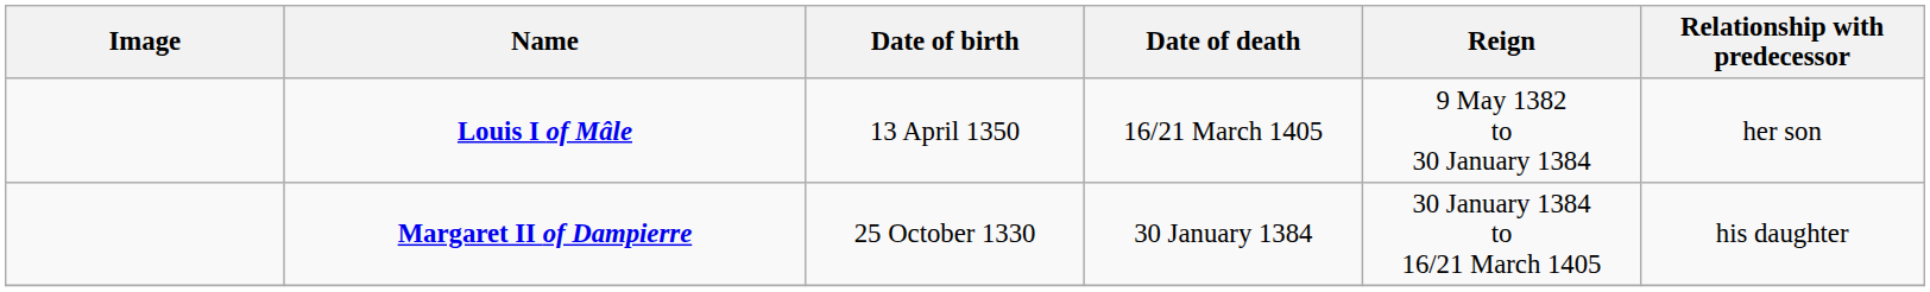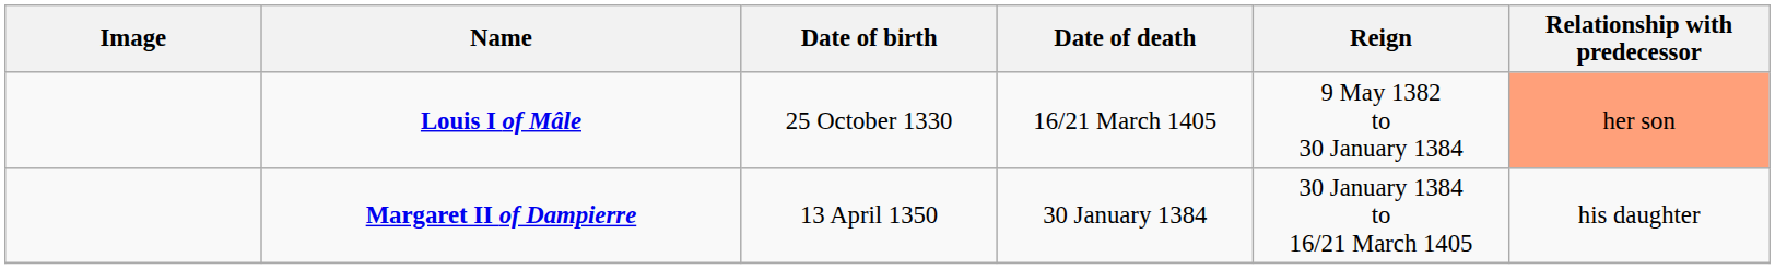Louis I of Mâle | Date of birth: 13 April 1350 -> 25 October 1330
Louis I of Mâle | Relationship with predecessor: no background -> lightsalmon background
Margaret II of Dampierre | Date of birth: 25 October 1330 -> 13 April 1350
